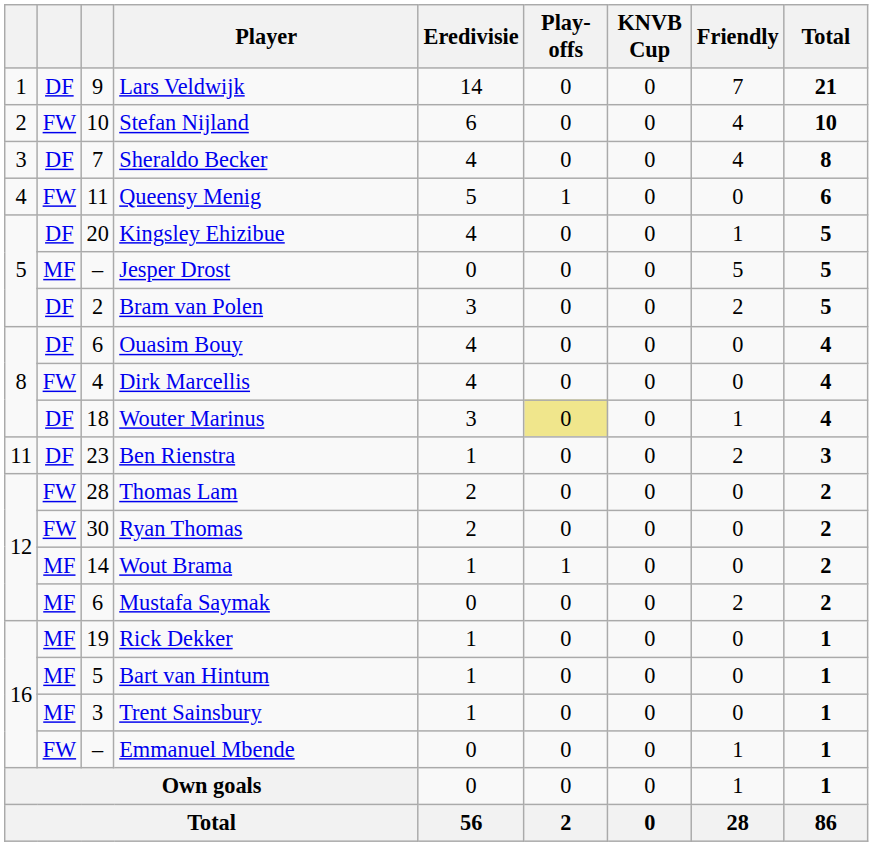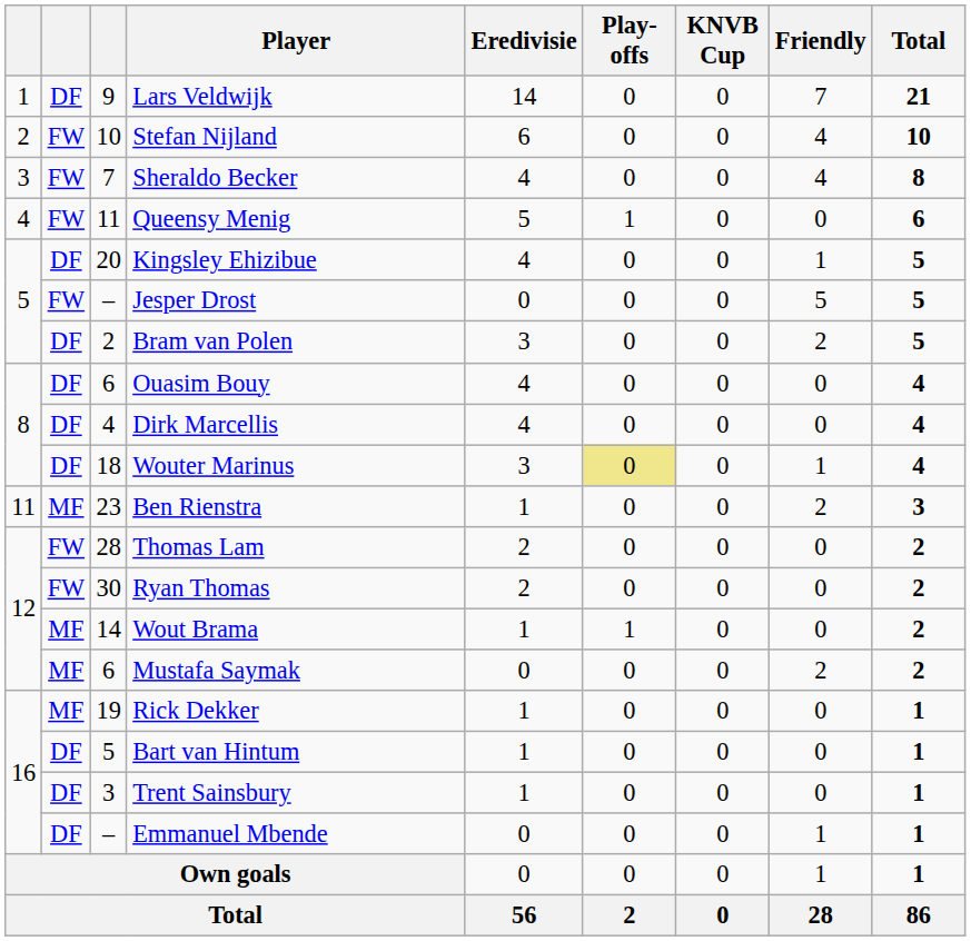Sheraldo Becker | column 2: DF -> FW
Jesper Drost | column 2: MF -> FW
Dirk Marcellis | column 2: FW -> DF
Ben Rienstra | column 2: DF -> MF
Bart van Hintum | column 2: MF -> DF
Trent Sainsbury | column 2: MF -> DF
Emmanuel Mbende | column 2: FW -> DF
